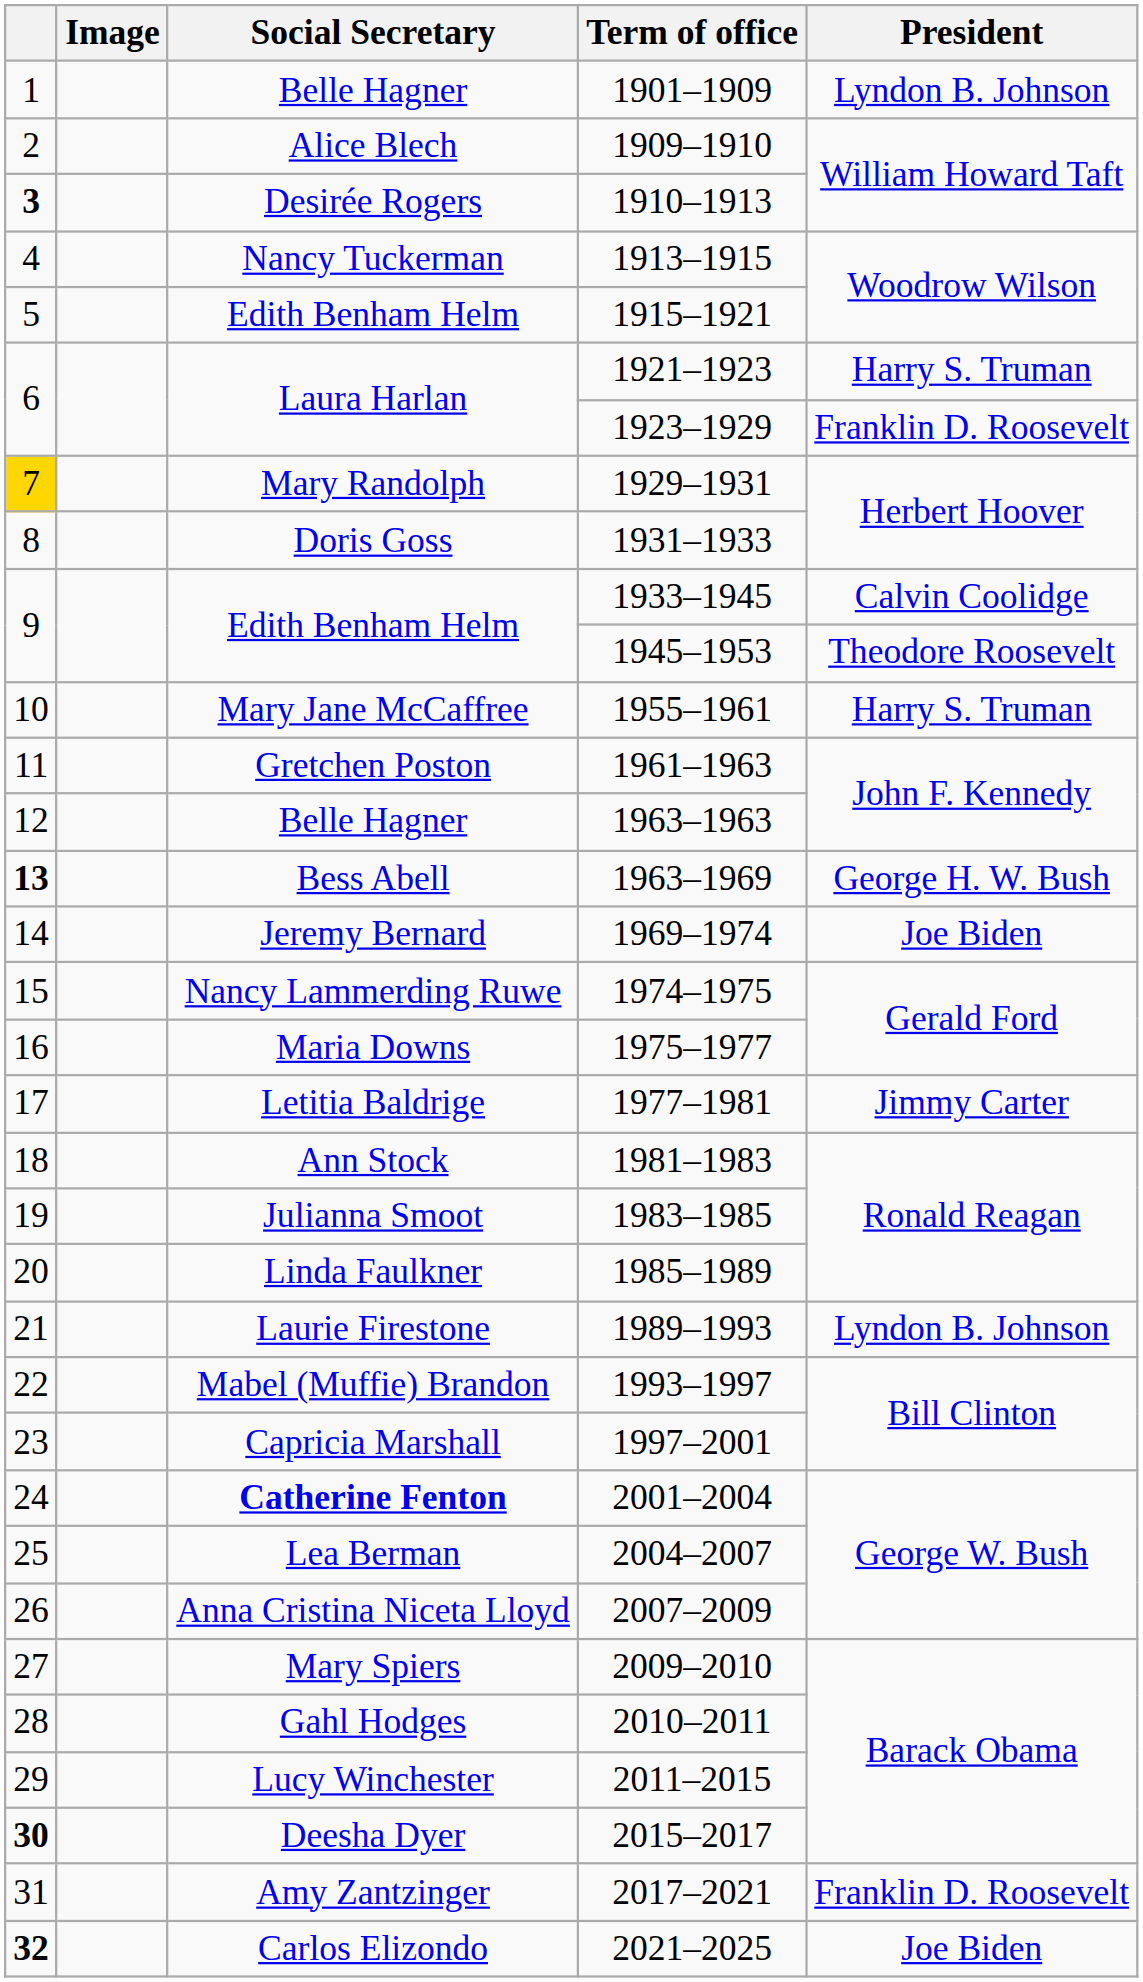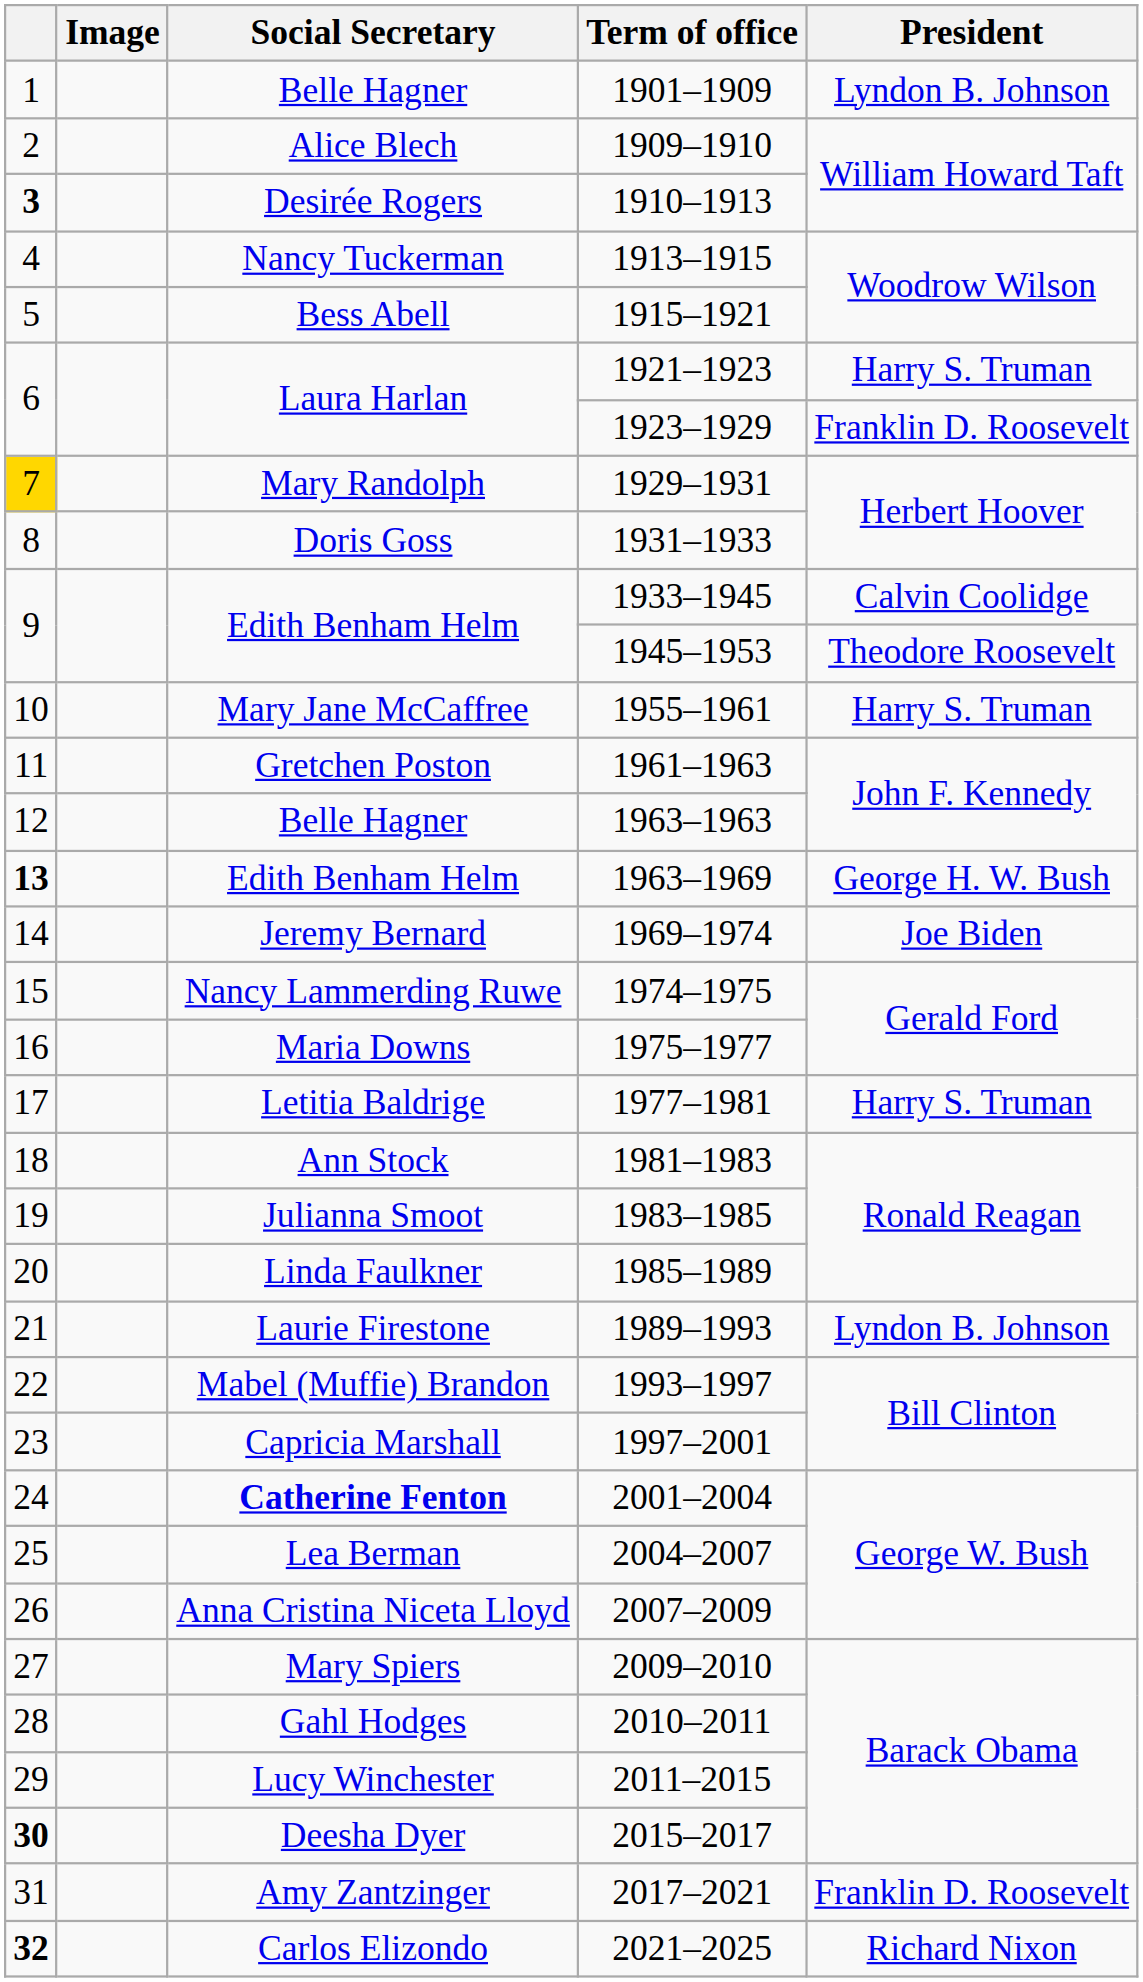1915–1921 | Social Secretary: Edith Benham Helm -> Bess Abell
1963–1969 | Social Secretary: Bess Abell -> Edith Benham Helm
1977–1981 | President: Jimmy Carter -> Harry S. Truman
2021–2025 | President: Joe Biden -> Richard Nixon
